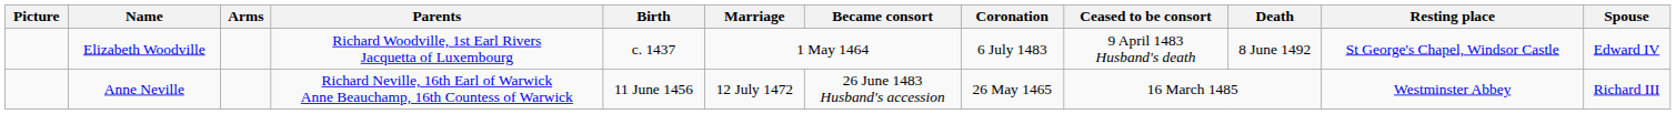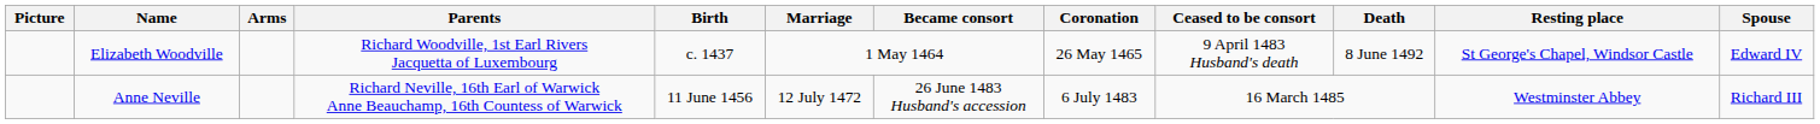Elizabeth Woodville | Coronation: 6 July 1483 -> 26 May 1465
Anne Neville | Coronation: 26 May 1465 -> 6 July 1483
